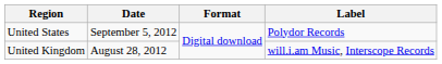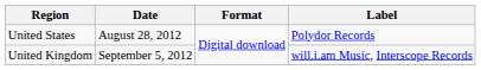United States | Date: September 5, 2012 -> August 28, 2012
United Kingdom | Date: August 28, 2012 -> September 5, 2012
